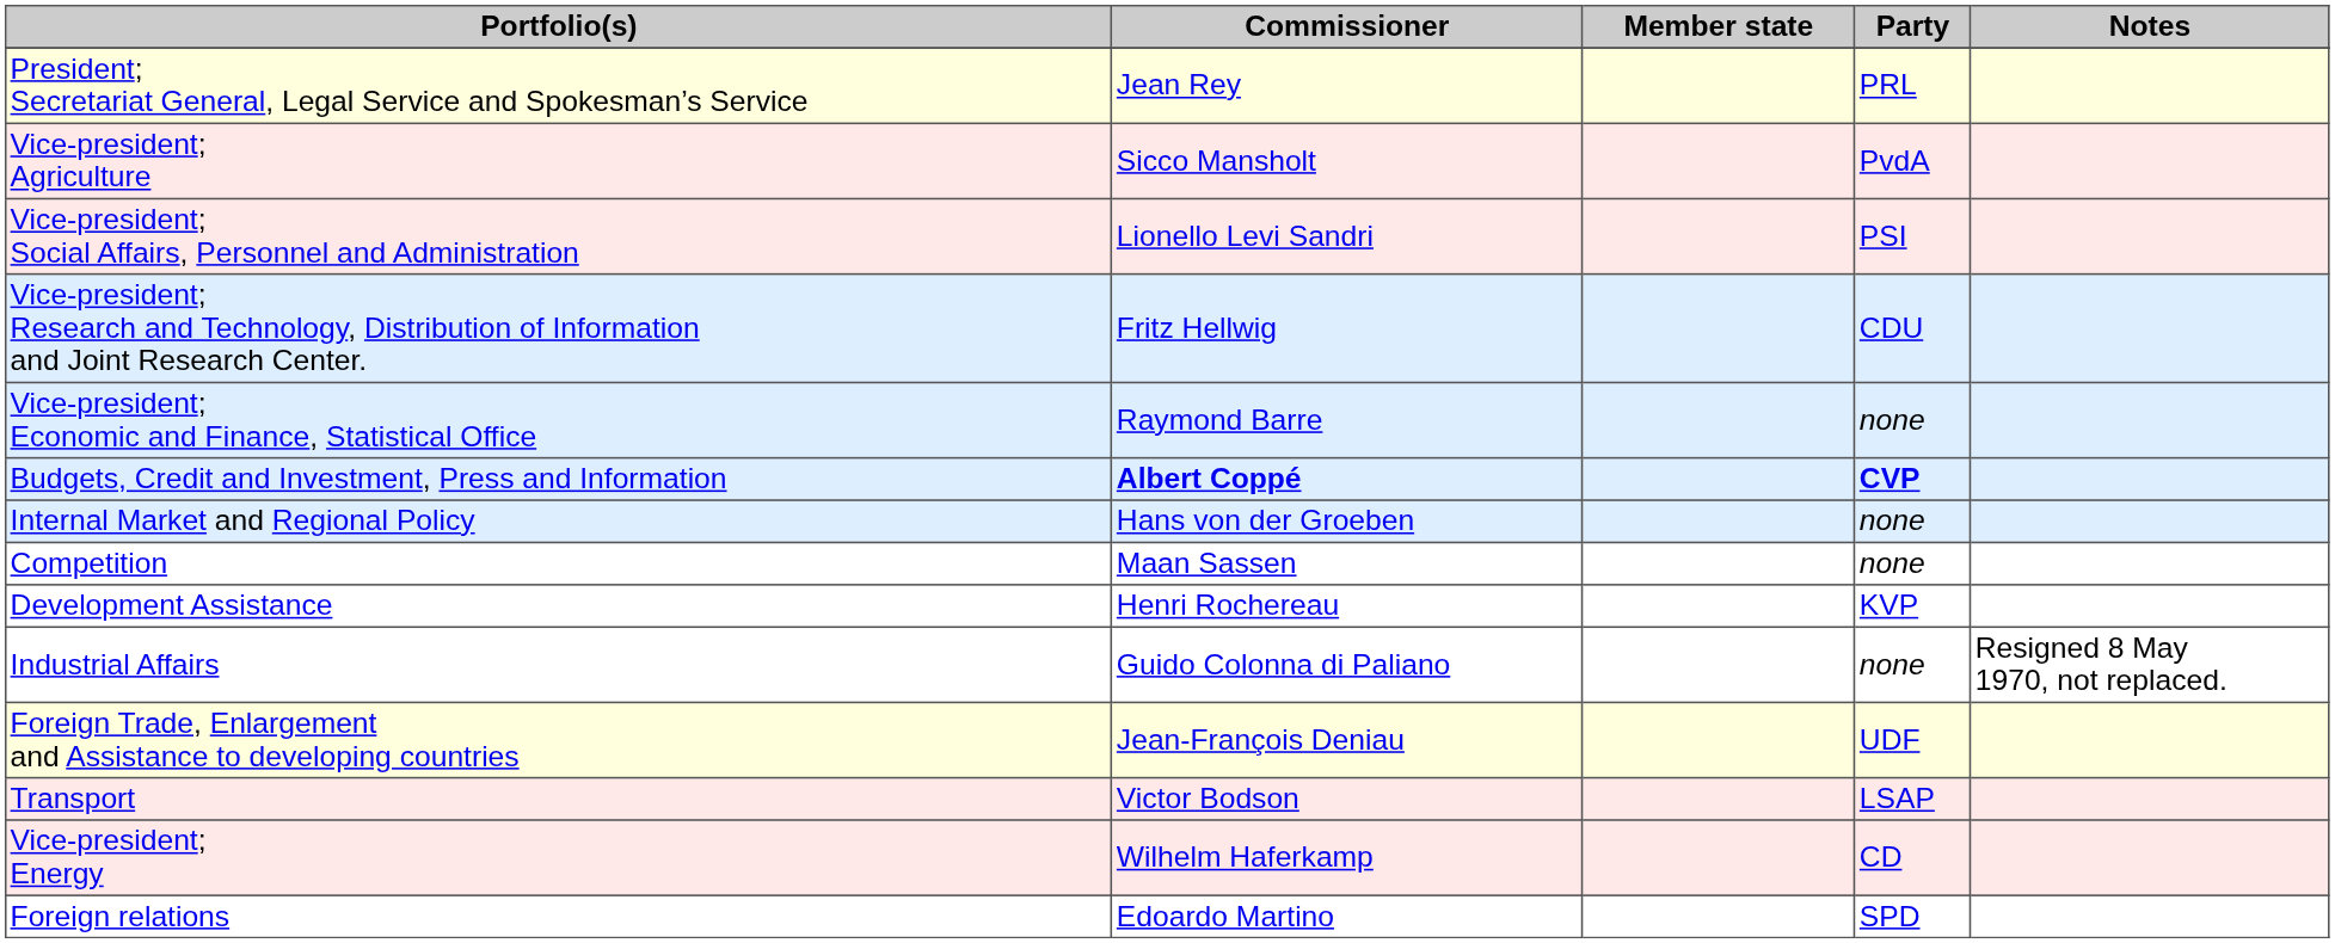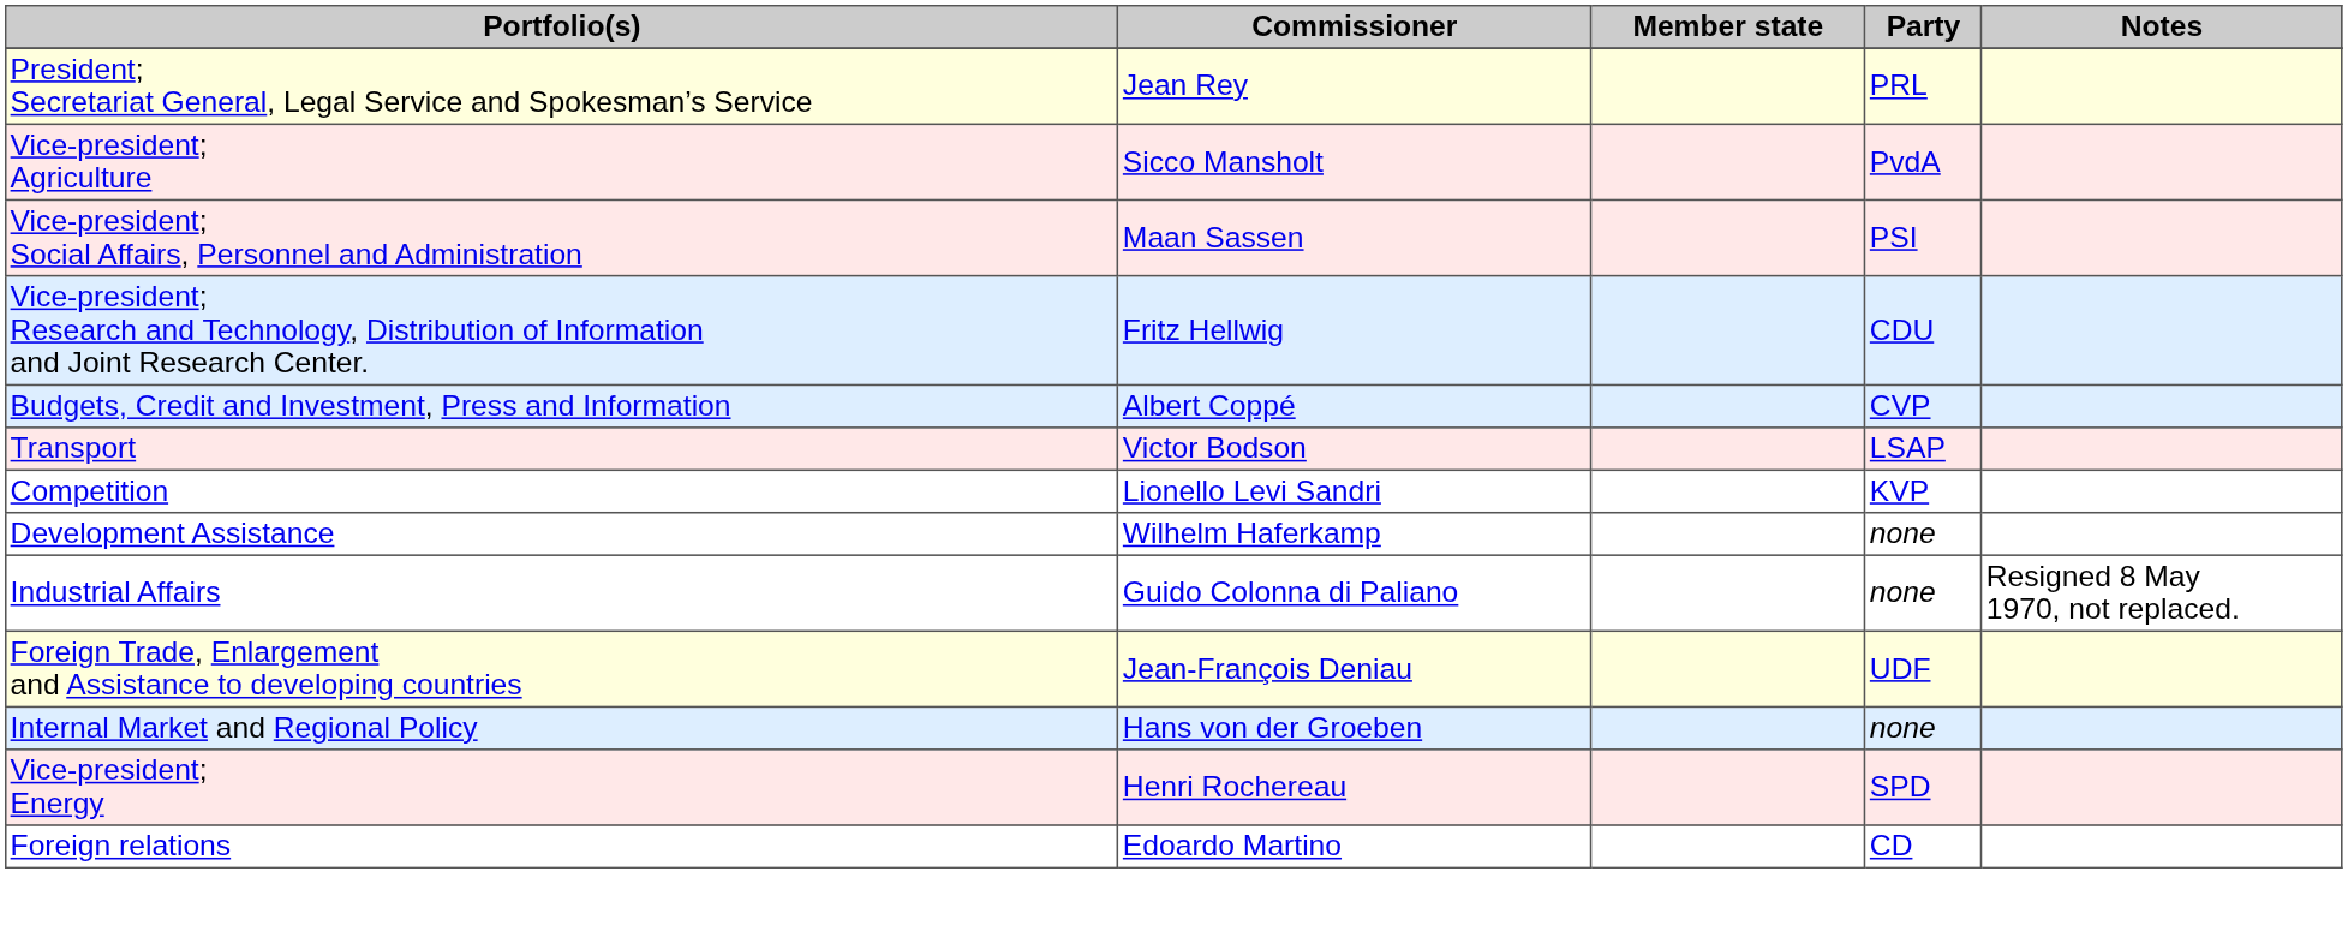Vice-president; Social Affairs, Personnel and Administration | Commissioner: Lionello Levi Sandri -> Maan Sassen
- row: Vice-president; Economic and Finance, Statistical Office | Raymond Barre | none
Budgets, Credit and Investment, Press and Information | Commissioner: bold -> normal
Budgets, Credit and Investment, Press and Information | Party: bold -> normal
rows swapped: Internal Market and Regional Policy <-> Transport
Competition | Commissioner: Maan Sassen -> Lionello Levi Sandri
Competition | Party: none -> KVP
Development Assistance | Commissioner: Henri Rochereau -> Wilhelm Haferkamp
Development Assistance | Party: KVP -> none
Vice-president; Energy | Commissioner: Wilhelm Haferkamp -> Henri Rochereau
Vice-president; Energy | Party: CD -> SPD
Foreign relations | Party: SPD -> CD
